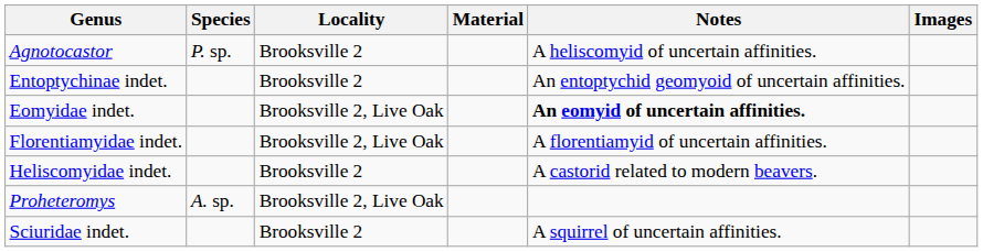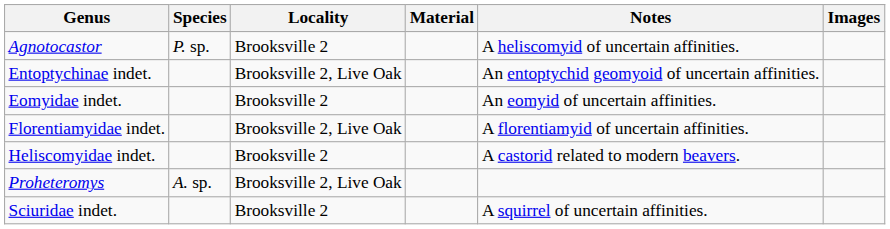Entoptychinae indet. | Locality: Brooksville 2 -> Brooksville 2, Live Oak
Eomyidae indet. | Locality: Brooksville 2, Live Oak -> Brooksville 2
Eomyidae indet. | Notes: bold -> normal
